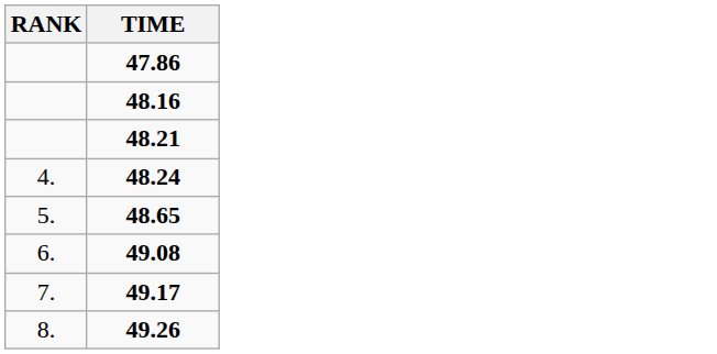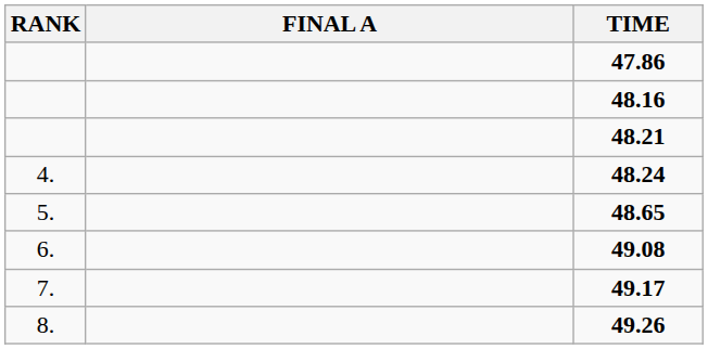+ column: FINAL A
